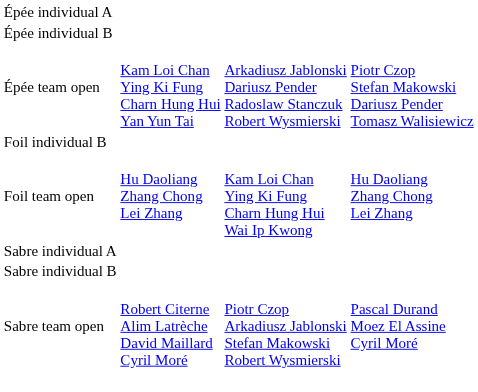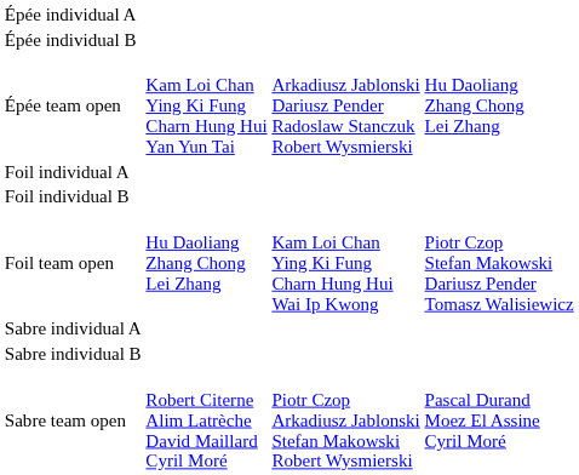Épée team open | column 4: Piotr Czop Stefan Makowski Dariusz Pender Tomasz Walisiewicz -> Hu Daoliang Zhang Chong Lei Zhang
+ row: Foil individual A
Foil team open | column 4: Hu Daoliang Zhang Chong Lei Zhang -> Piotr Czop Stefan Makowski Dariusz Pender Tomasz Walisiewicz
